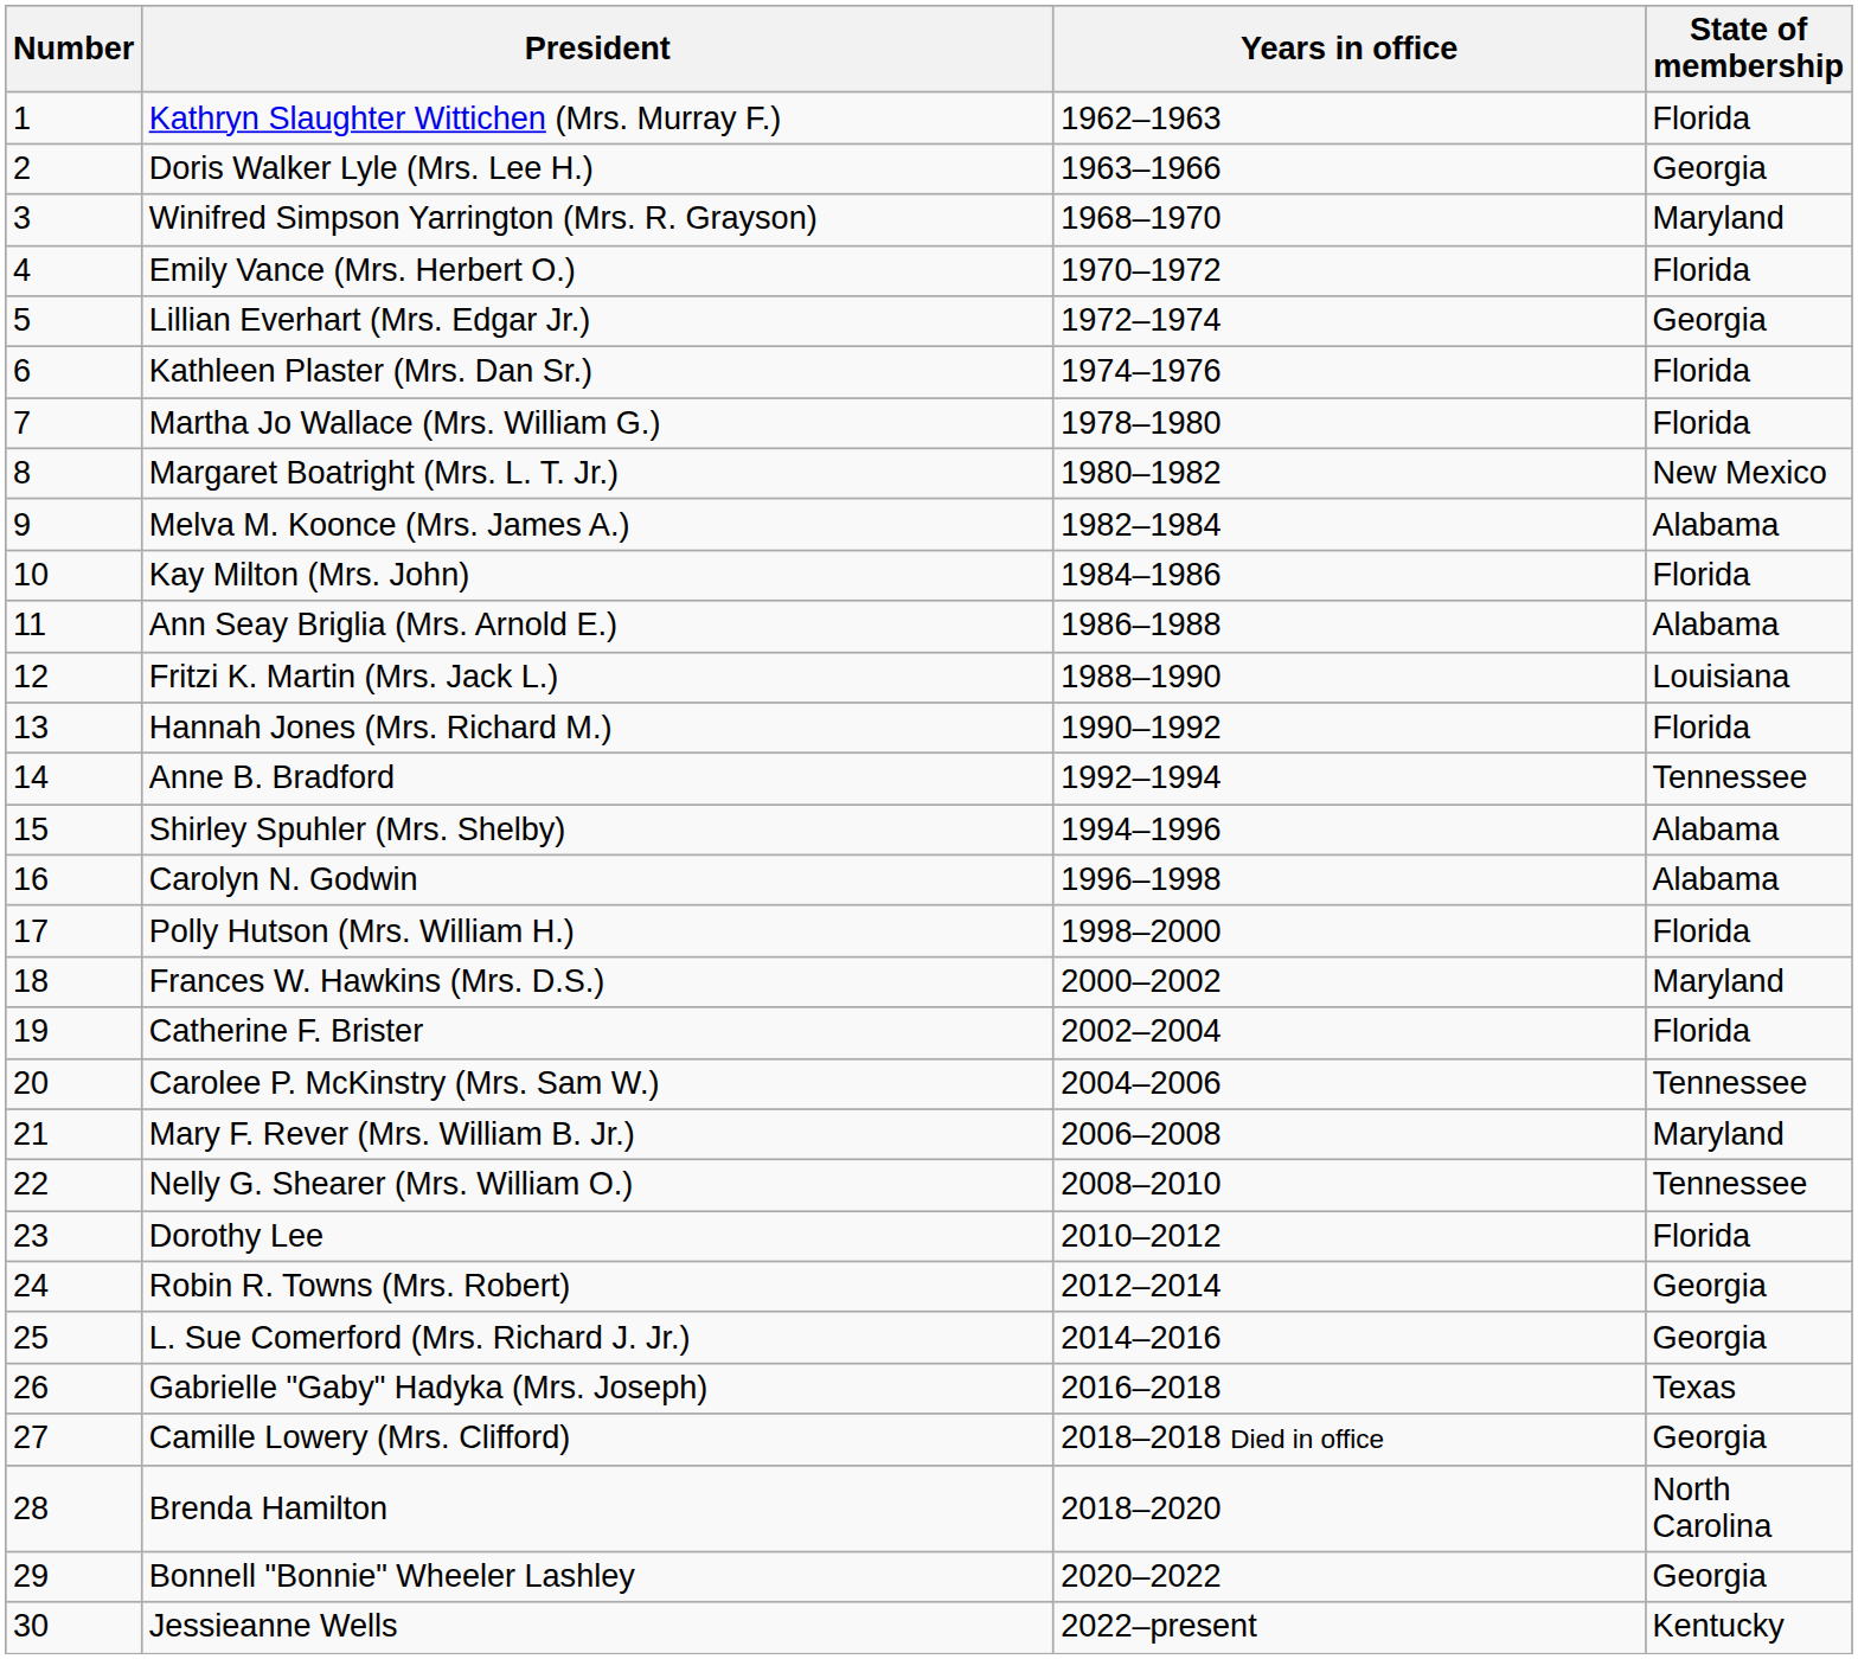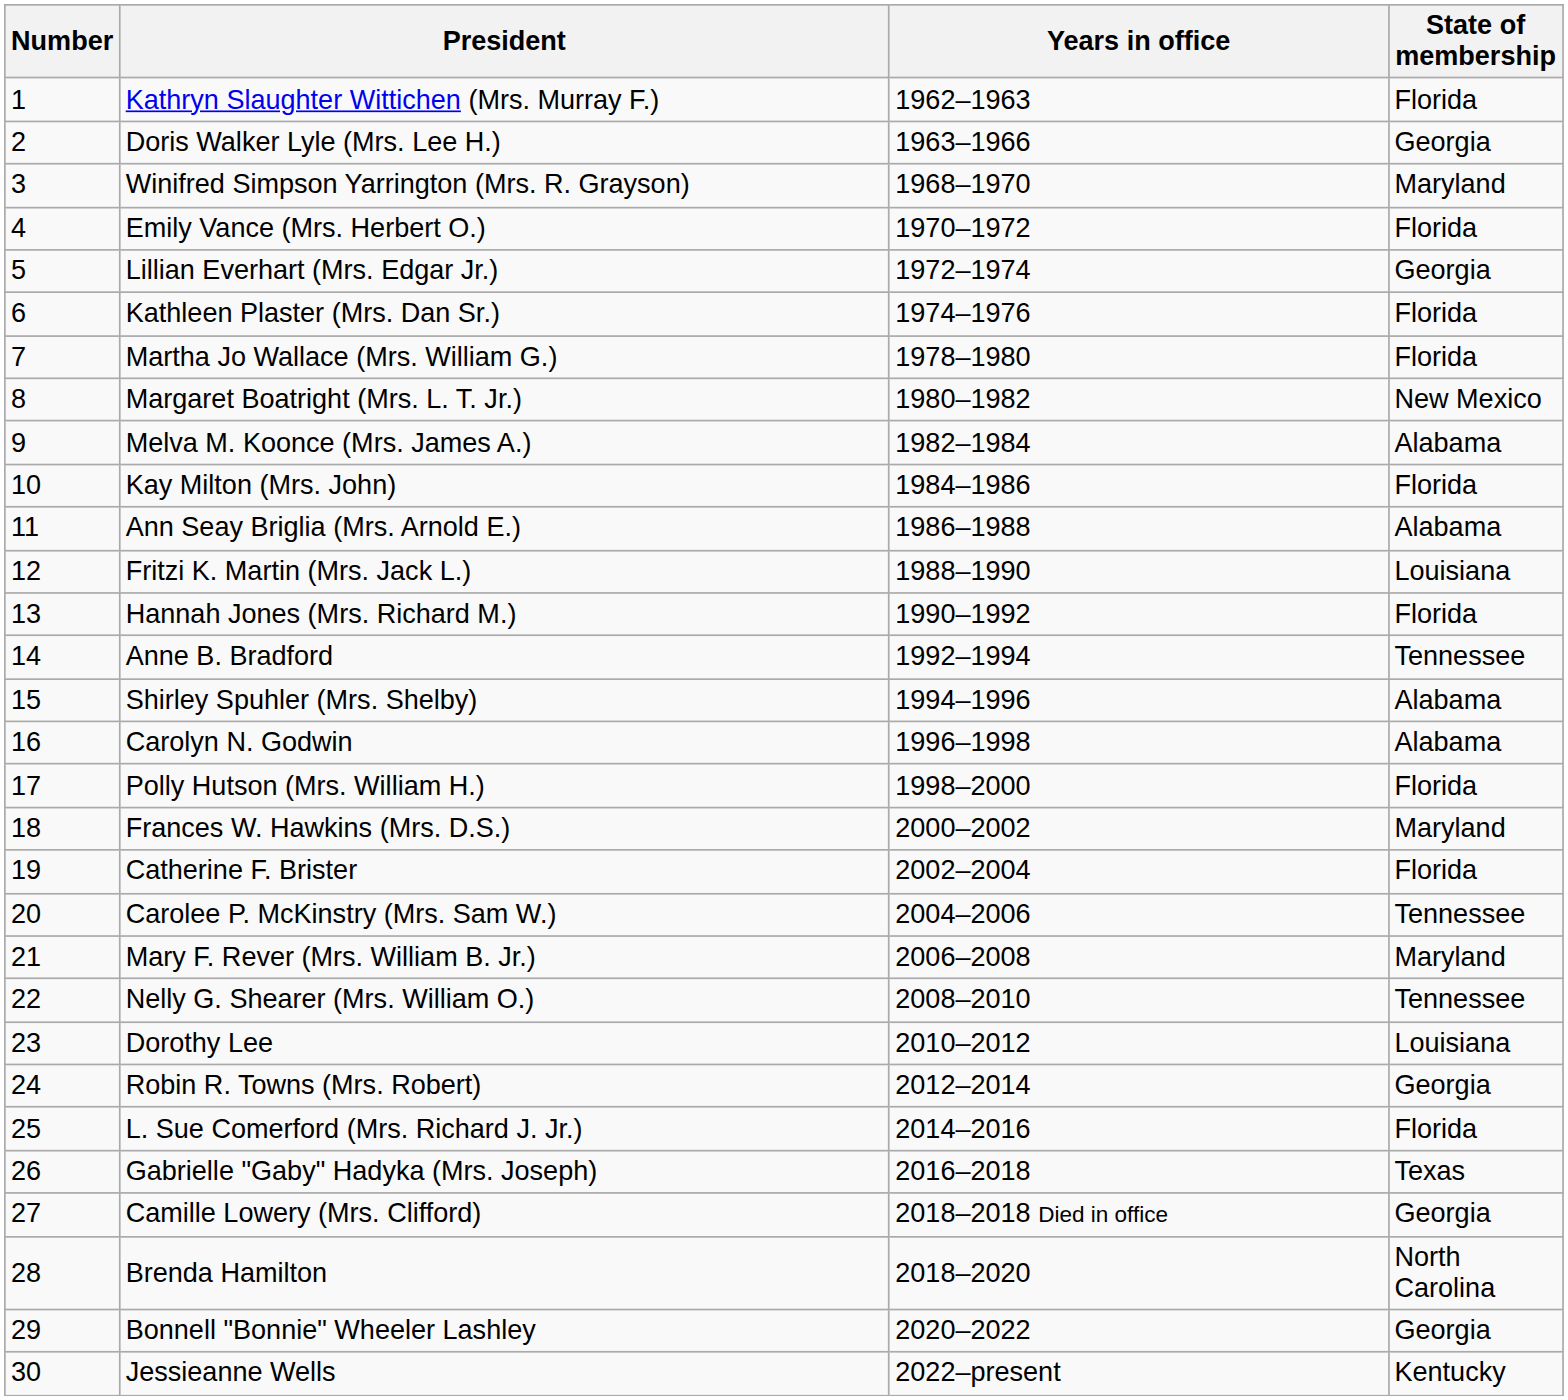Dorothy Lee | State of membership: Florida -> Louisiana
L. Sue Comerford (Mrs. Richard J. Jr.) | State of membership: Georgia -> Florida
